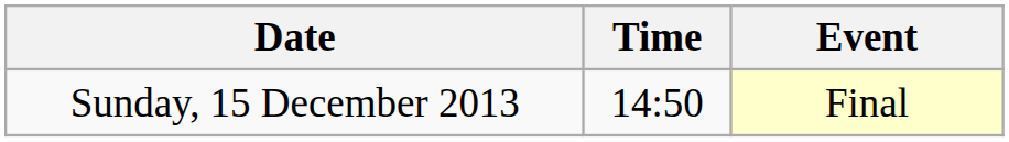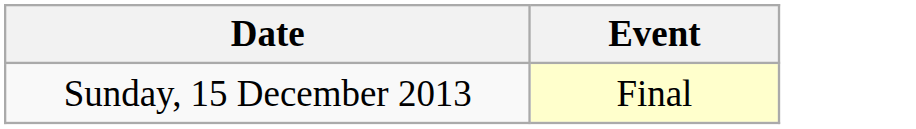- column: Time | 14:50
